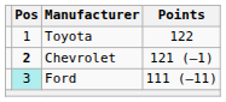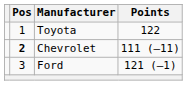Chevrolet | Points: 121 (–1) -> 111 (–11)
Ford | Pos: paleturquoise background -> no background
Ford | Points: 111 (–11) -> 121 (–1)
